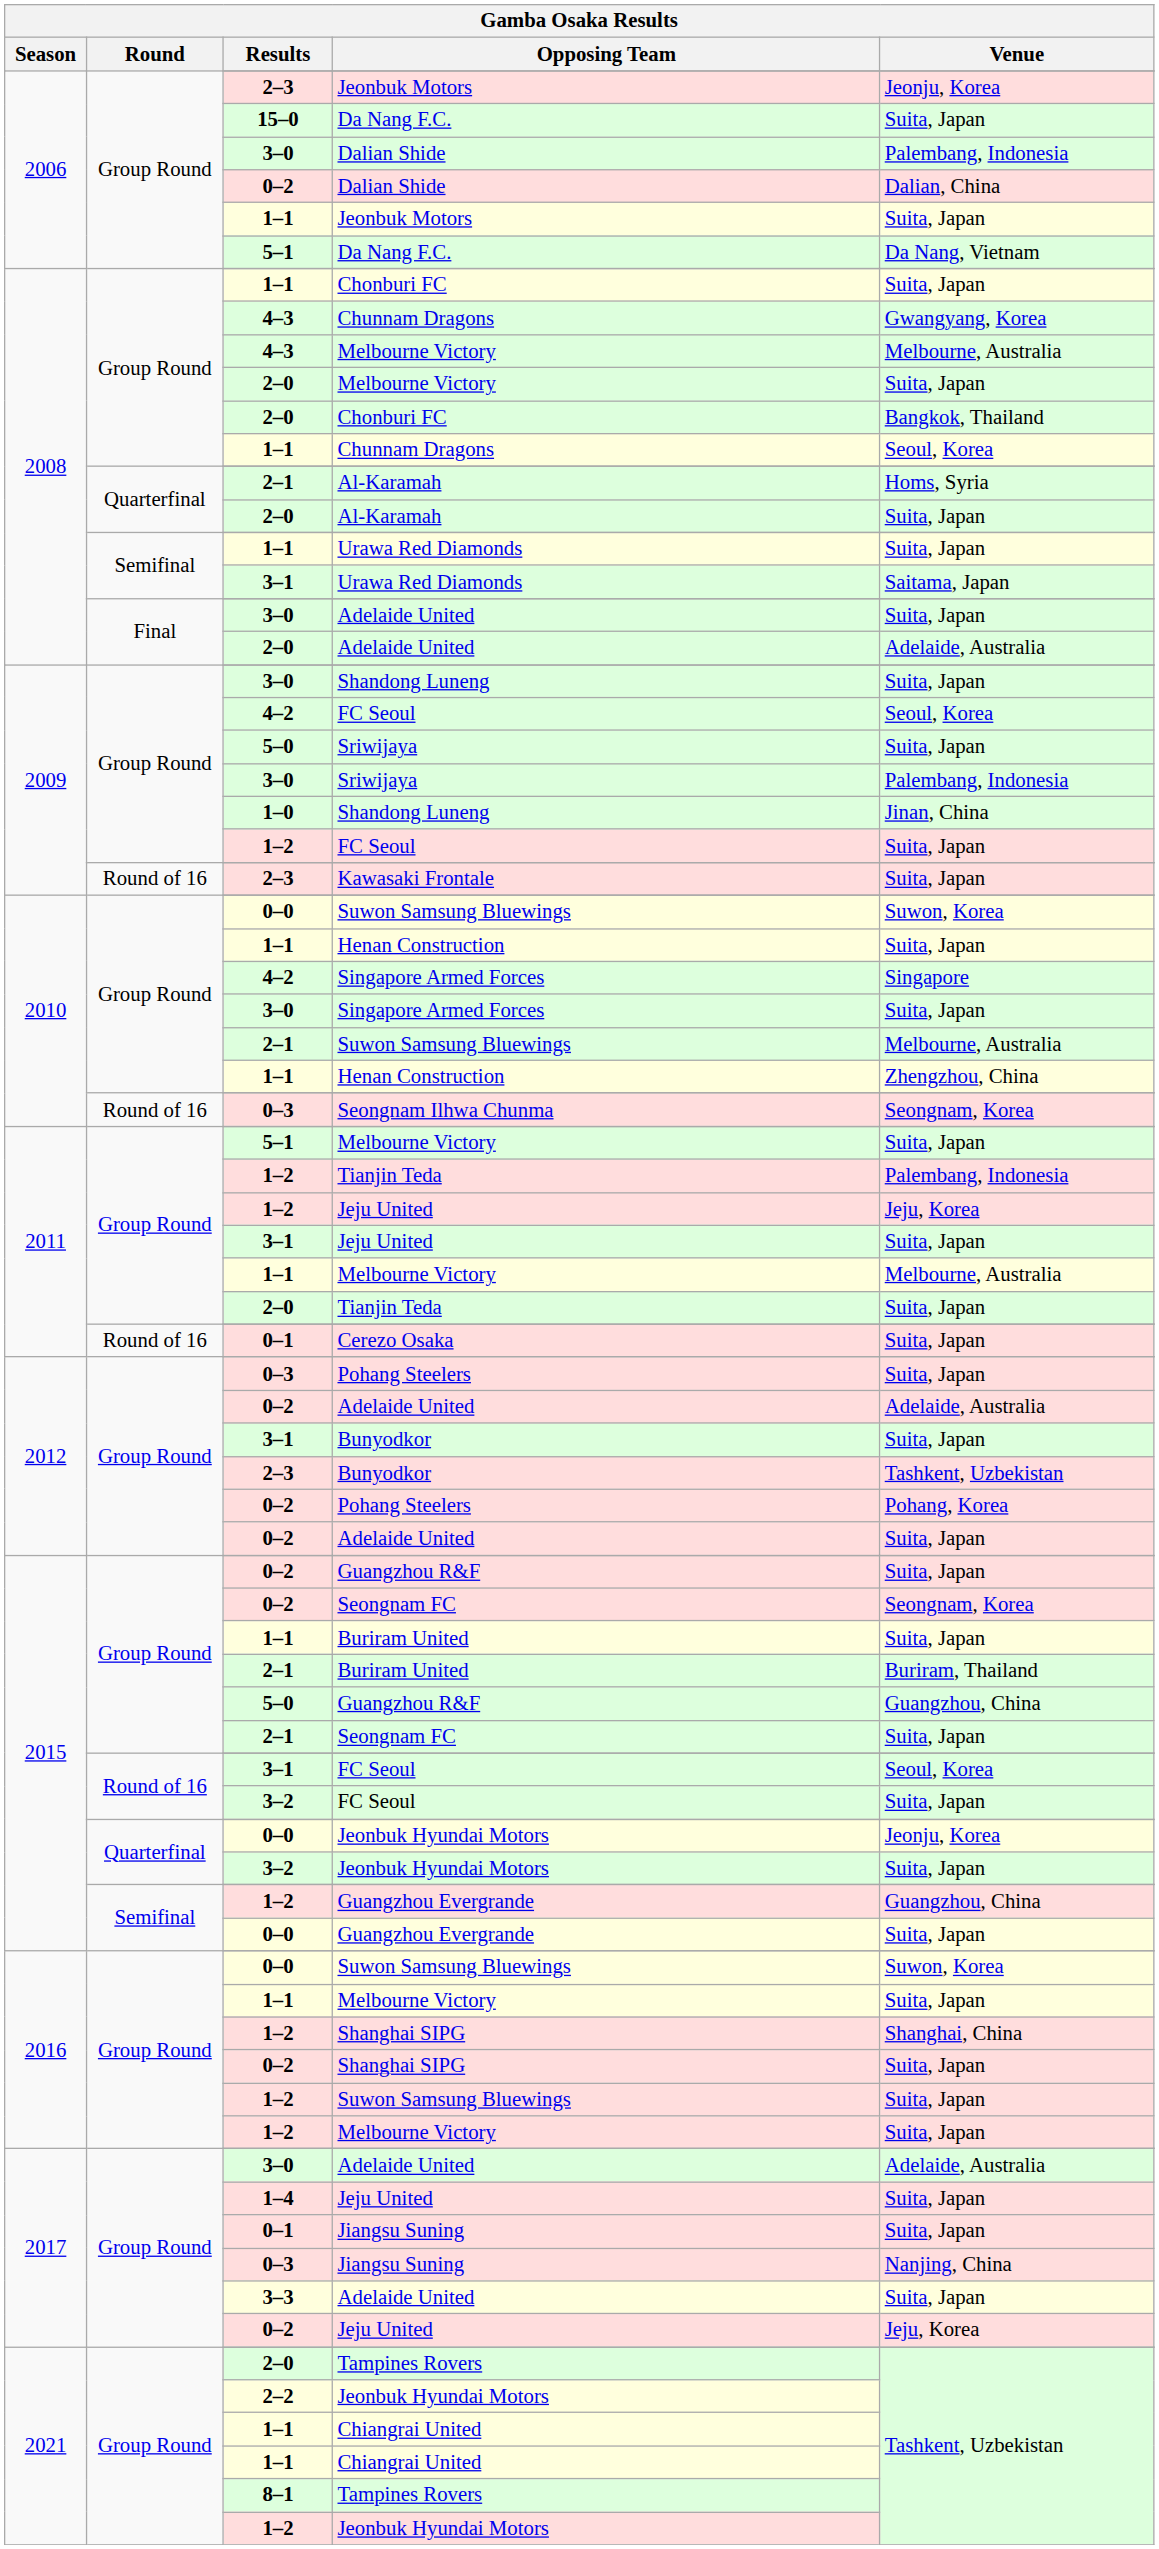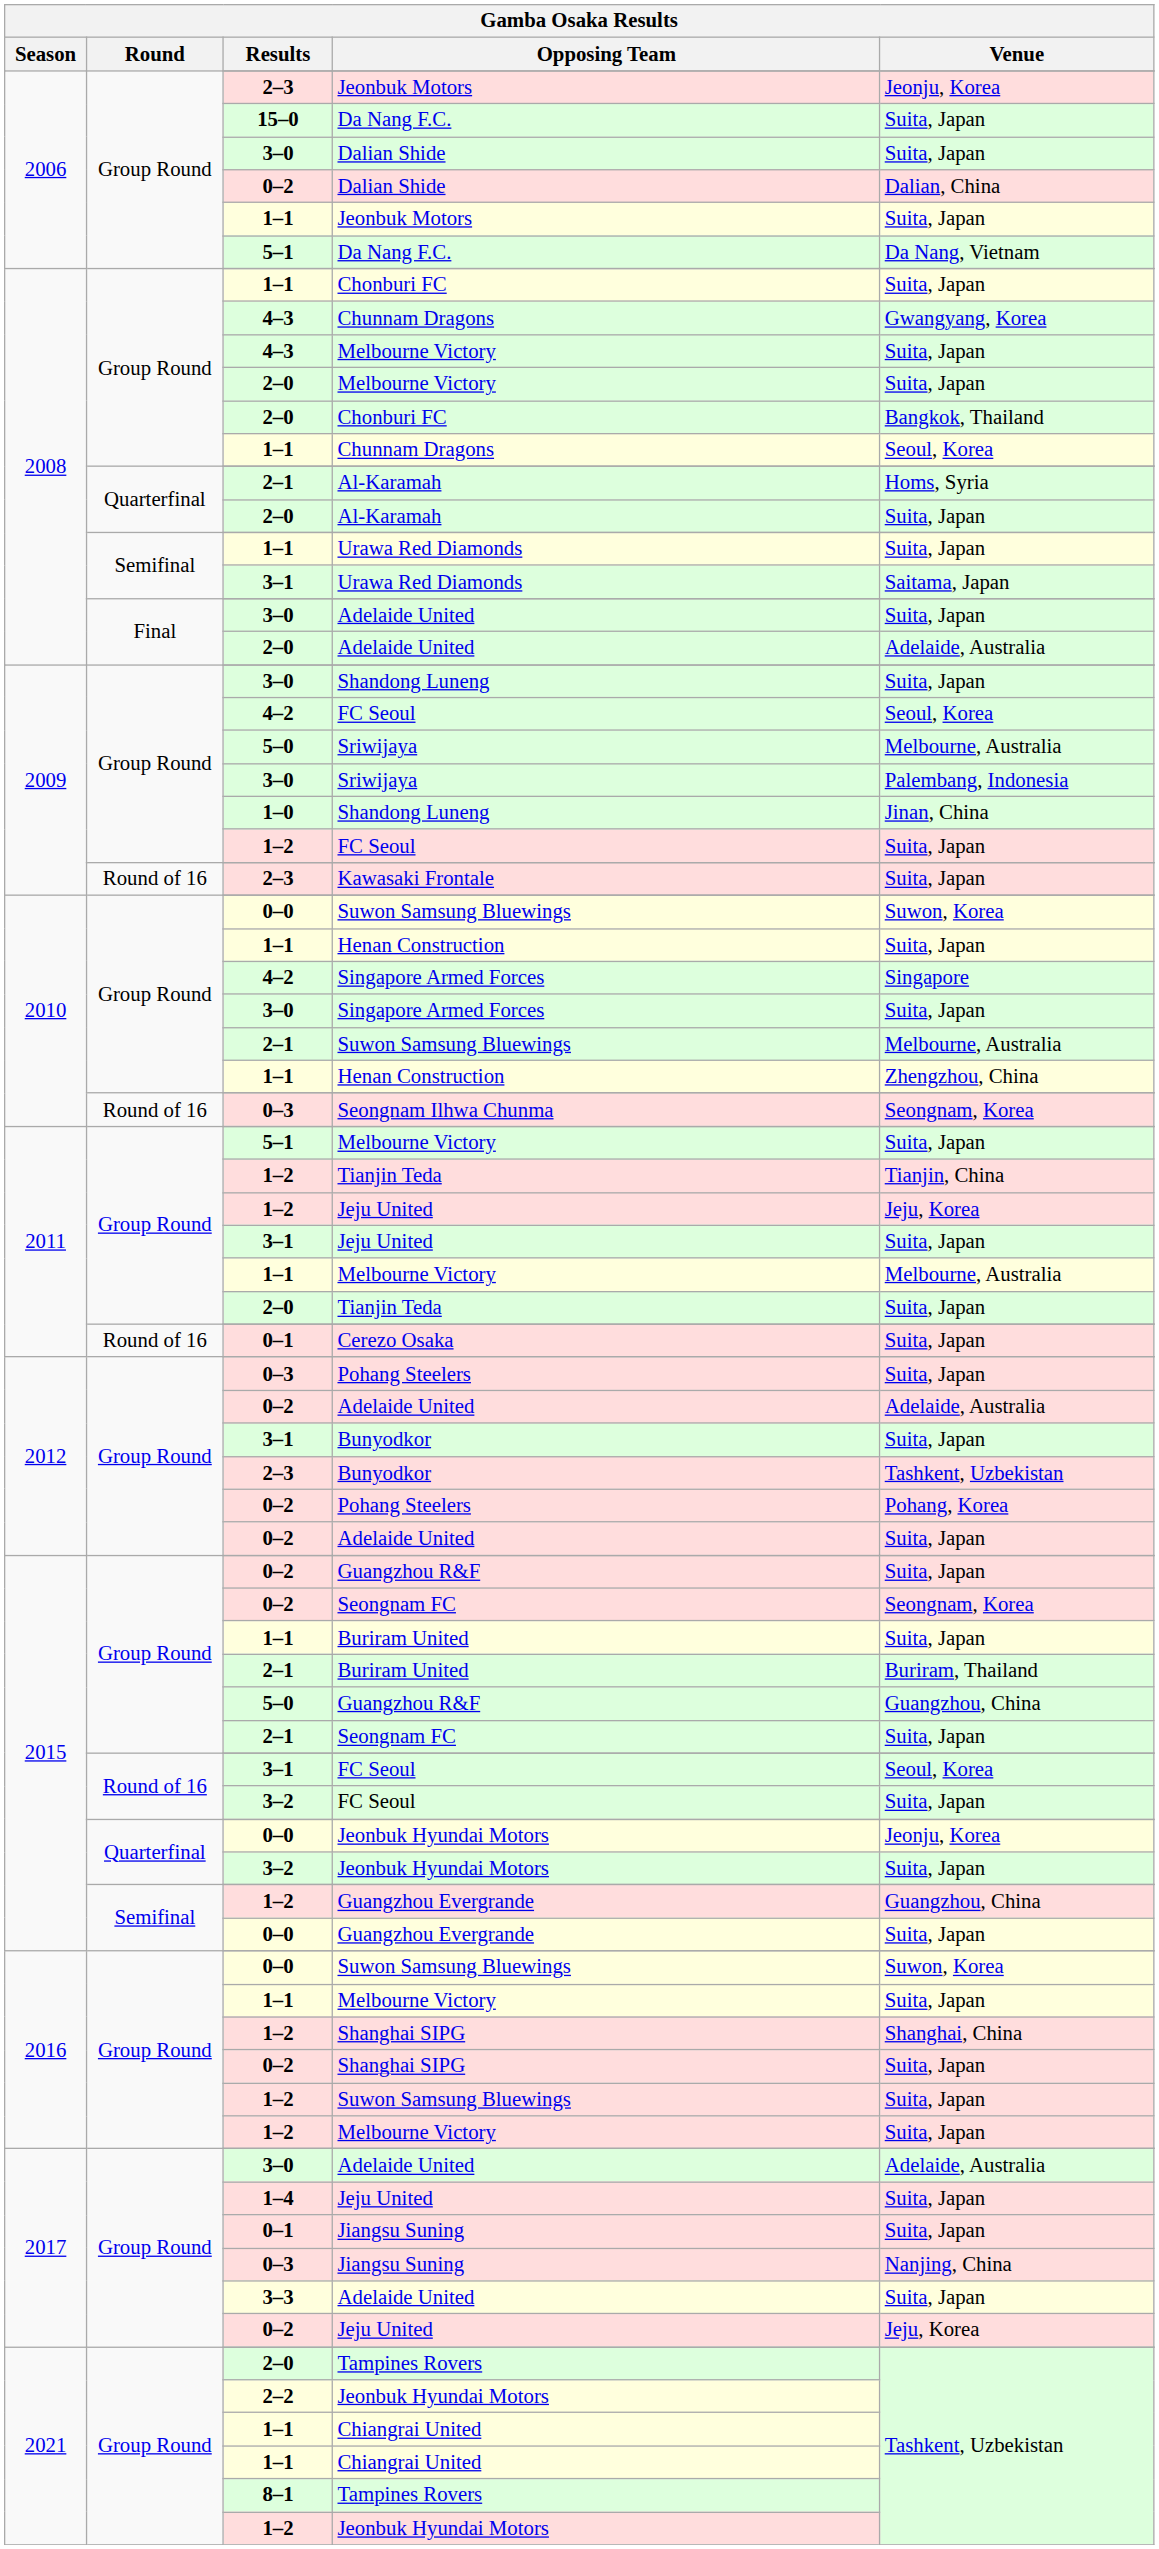3–0 / Dalian Shide | Venue: Palembang, Indonesia -> Suita, Japan
4–3 / Melbourne Victory | Venue: Melbourne, Australia -> Suita, Japan
5–0 / Sriwijaya | Venue: Suita, Japan -> Melbourne, Australia
1–2 / Tianjin Teda | Venue: Palembang, Indonesia -> Tianjin, China
